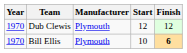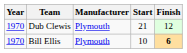Dub Clewis | Start: 12 -> 21
